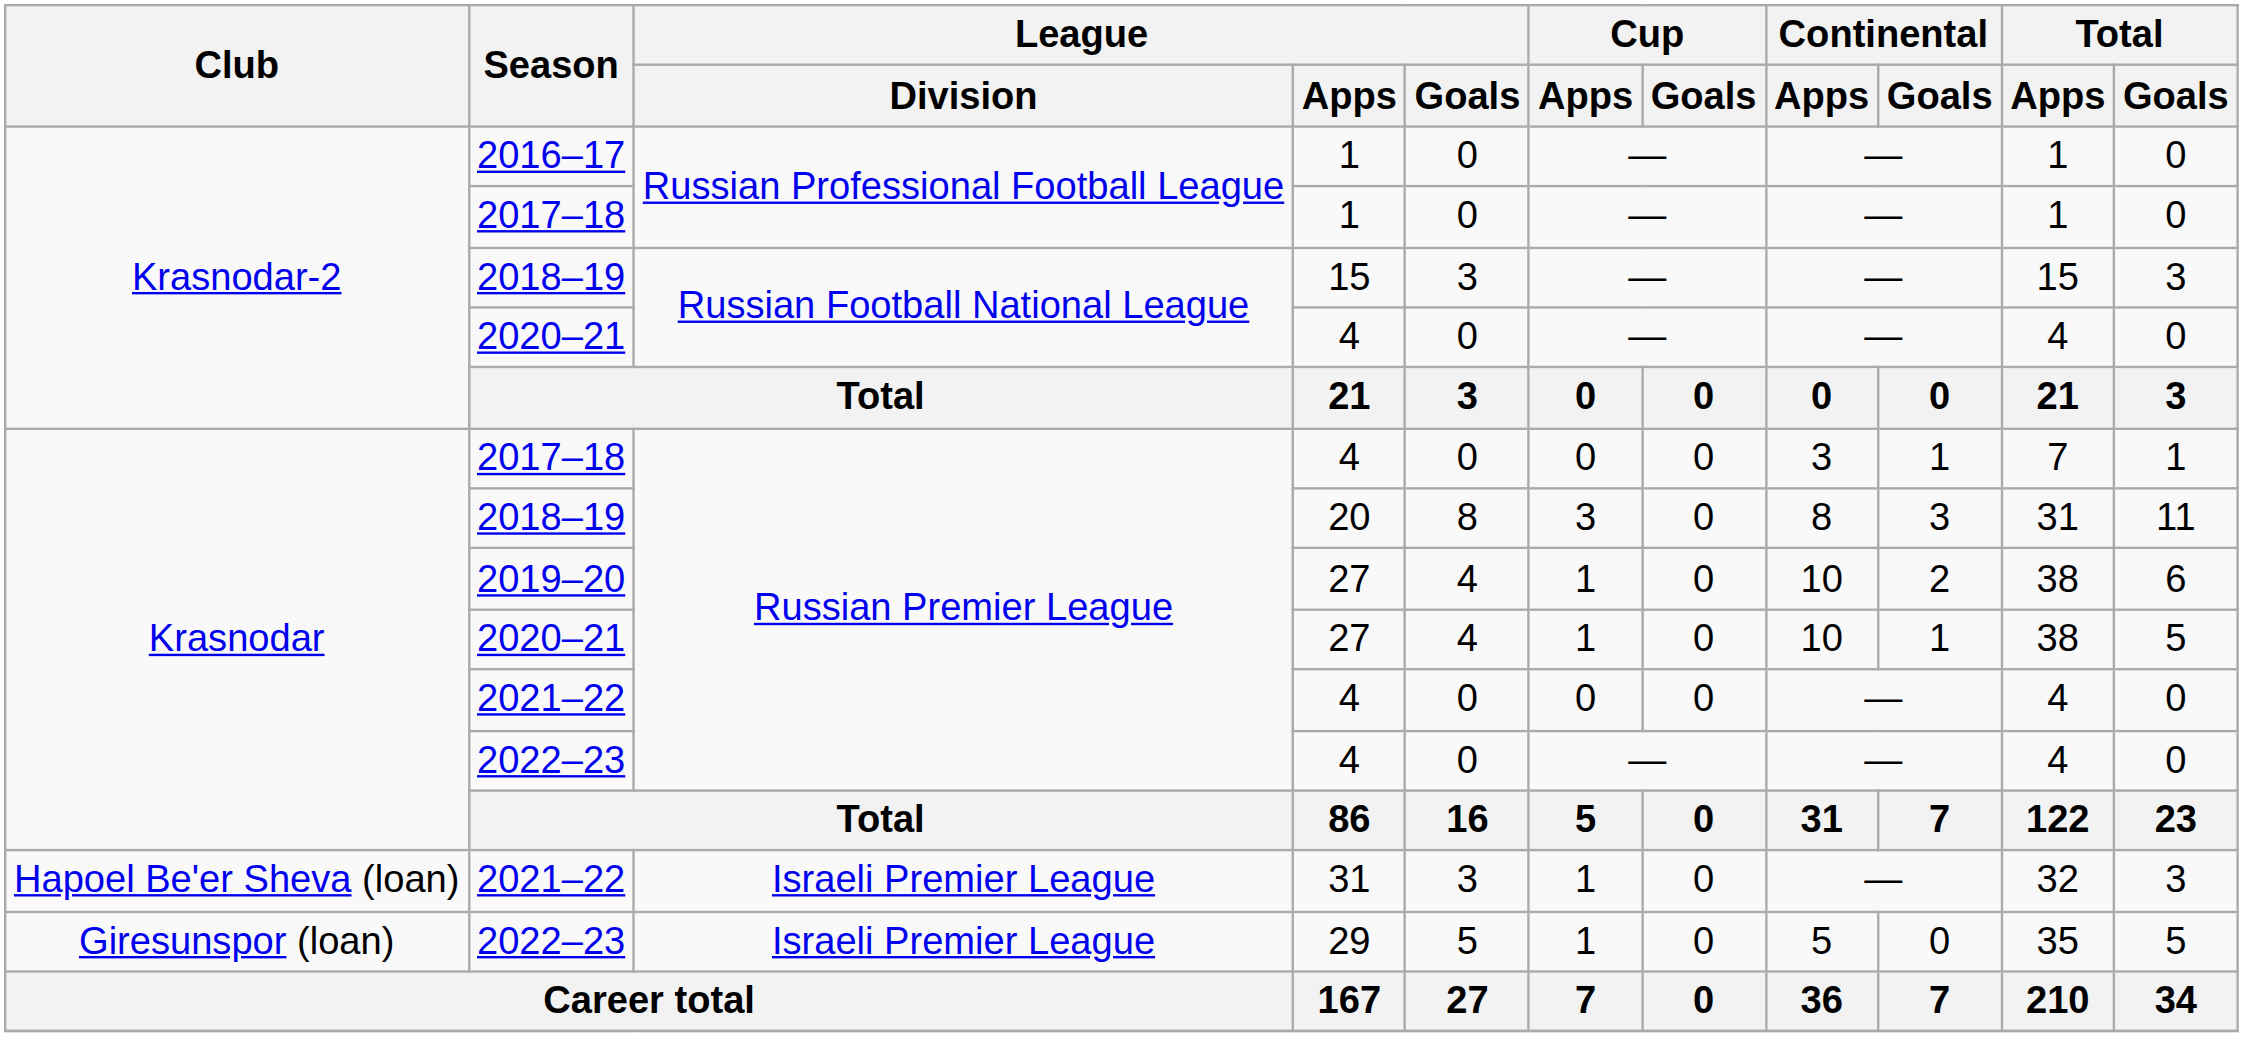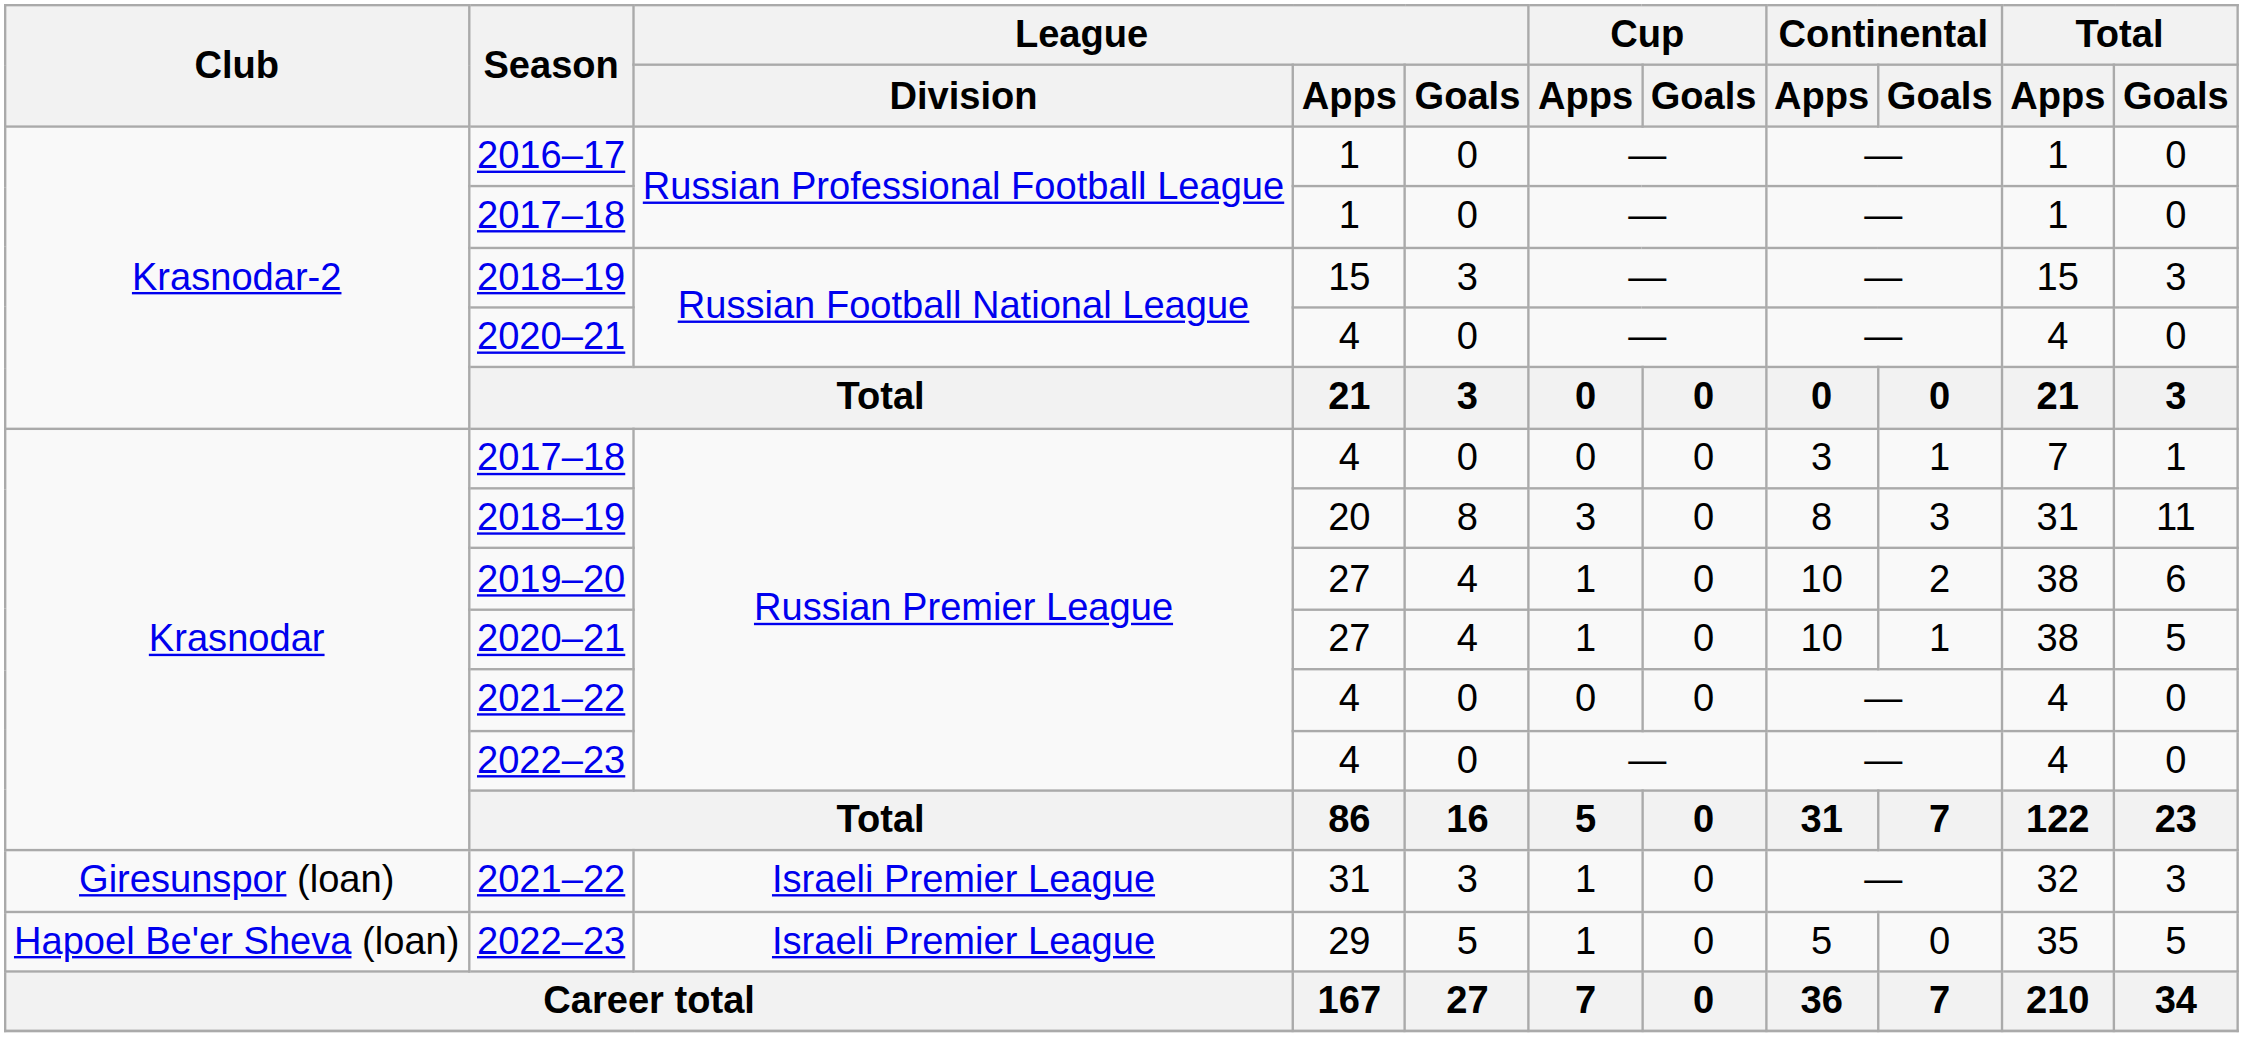2021–22 / 31 | Club: Hapoel Be'er Sheva (loan) -> Giresunspor (loan)
2022–23 / 29 | Club: Giresunspor (loan) -> Hapoel Be'er Sheva (loan)
